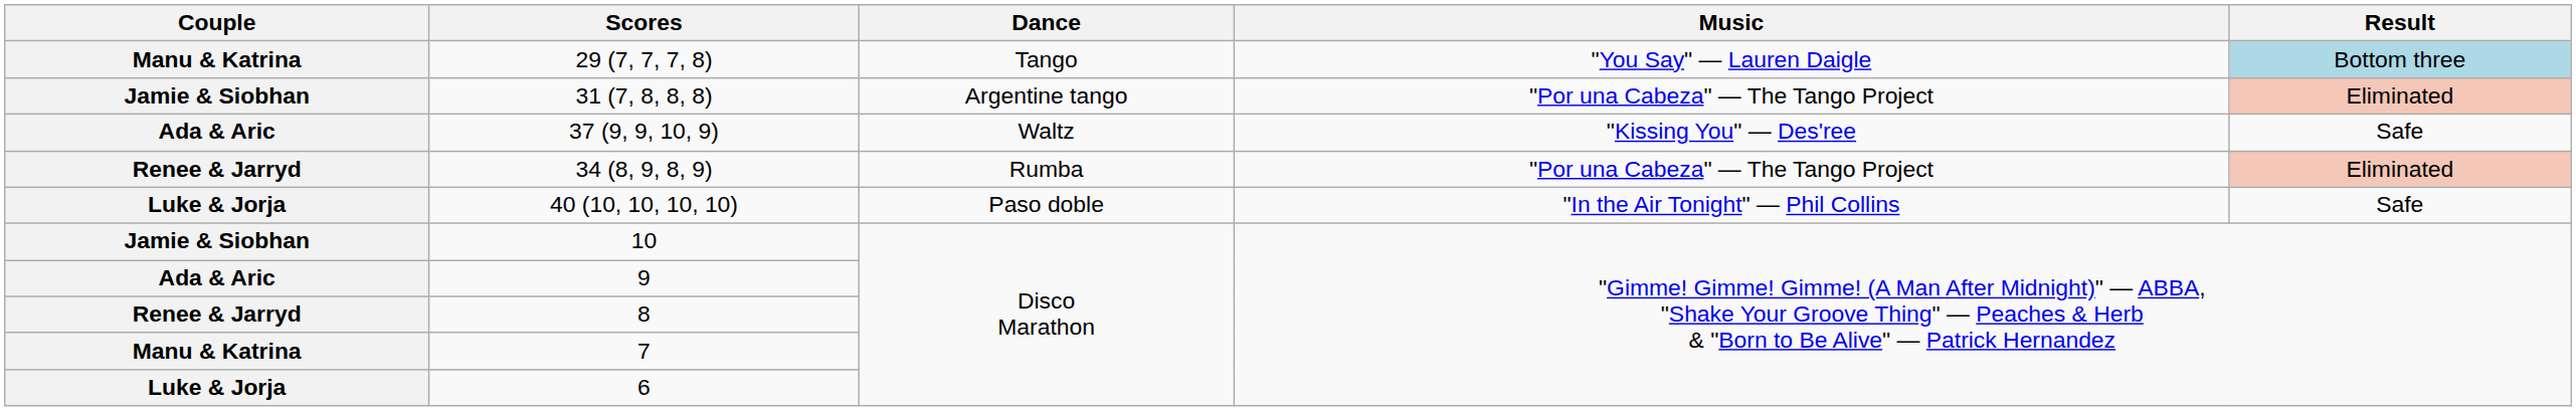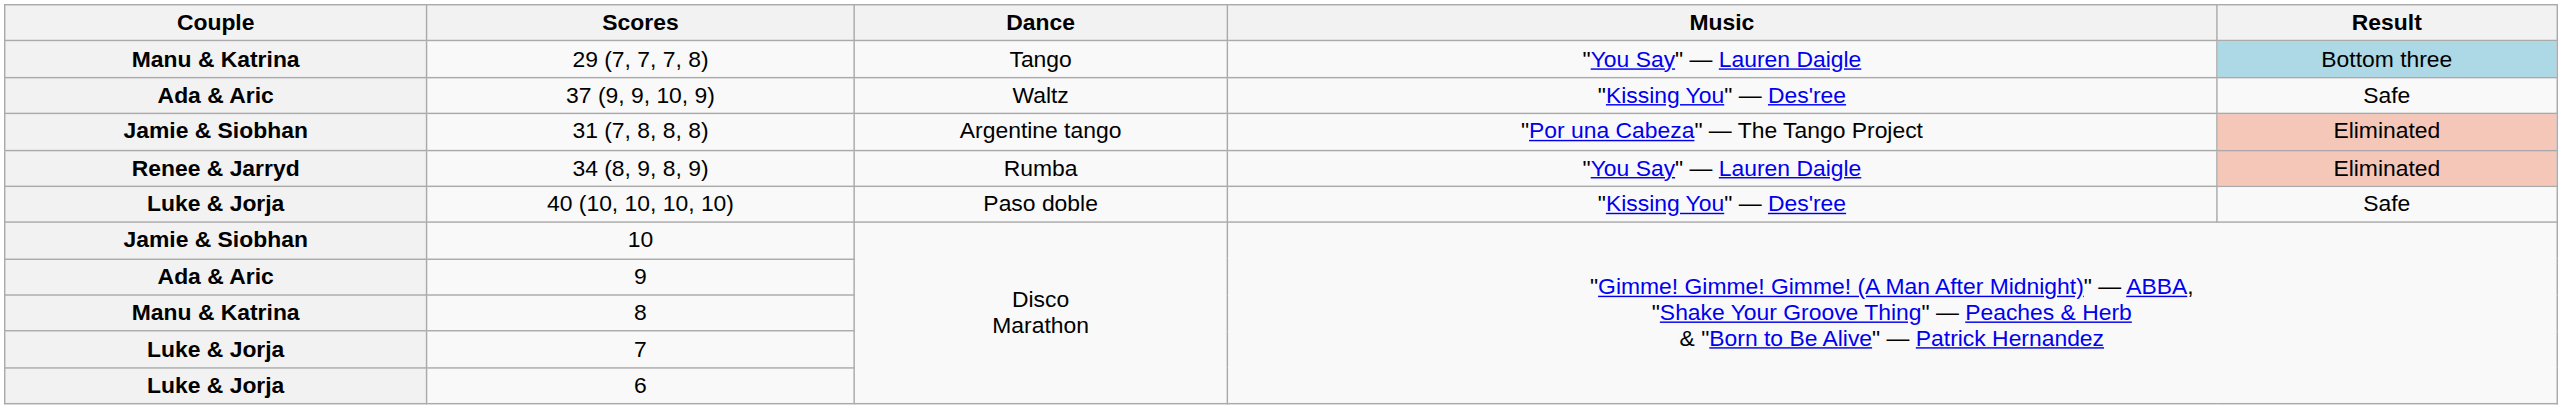rows swapped: 37 (9, 9, 10, 9) <-> 31 (7, 8, 8, 8)
34 (8, 9, 8, 9) | Music: "Por una Cabeza" — The Tango Project -> "You Say" — Lauren Daigle
40 (10, 10, 10, 10) | Music: "In the Air Tonight" — Phil Collins -> "Kissing You" — Des'ree
8 | Couple: Renee & Jarryd -> Manu & Katrina
7 | Couple: Manu & Katrina -> Luke & Jorja
